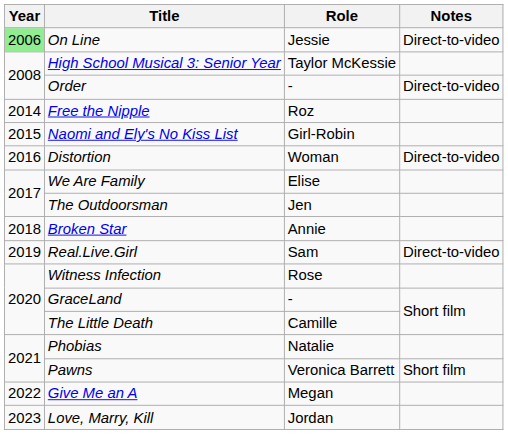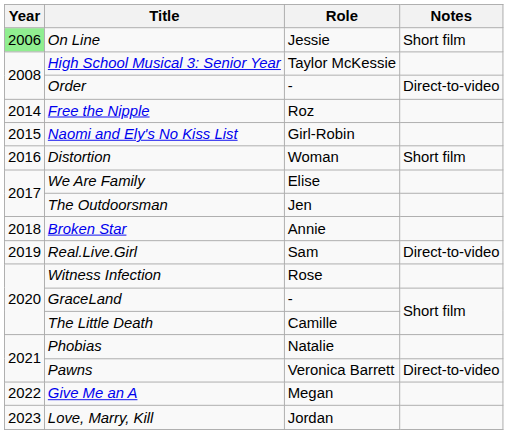On Line | Notes: Direct-to-video -> Short film
Distortion | Notes: Direct-to-video -> Short film
Pawns | Notes: Short film -> Direct-to-video
